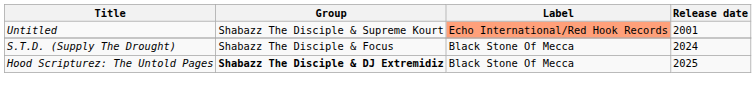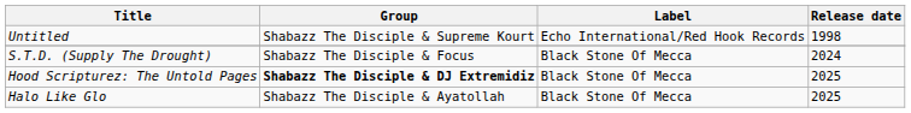Untitled | Label: lightsalmon background -> no background
Untitled | Release date: 2001 -> 1998
+ row: Halo Like Glo | Shabazz The Disciple & Ayatollah | Black Stone Of Mecca | 2025
